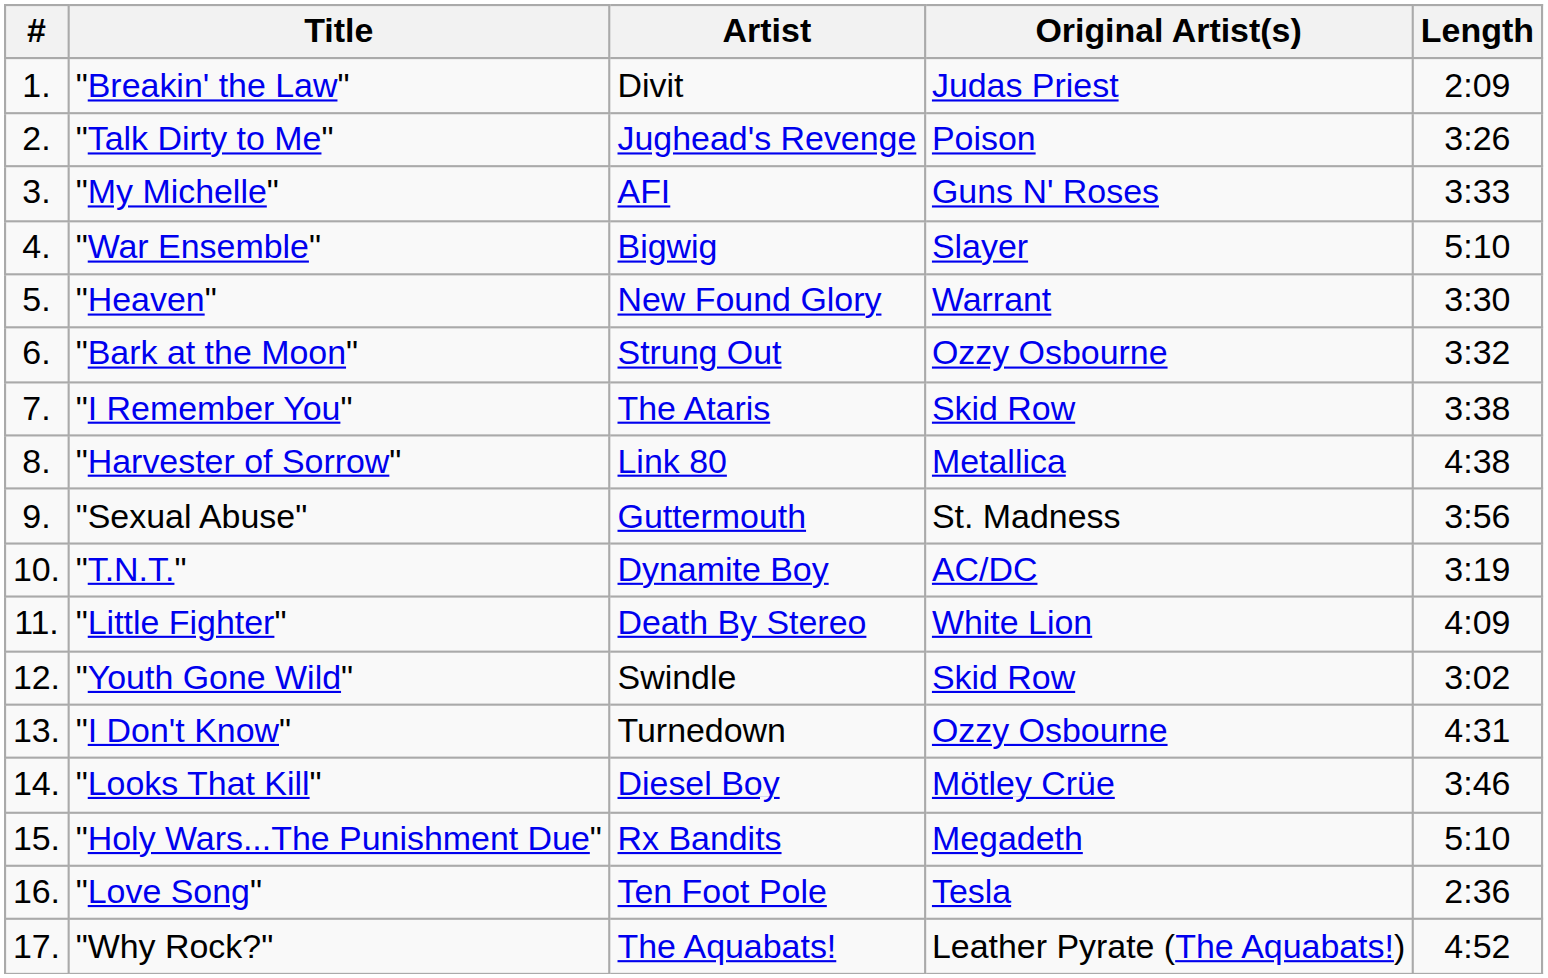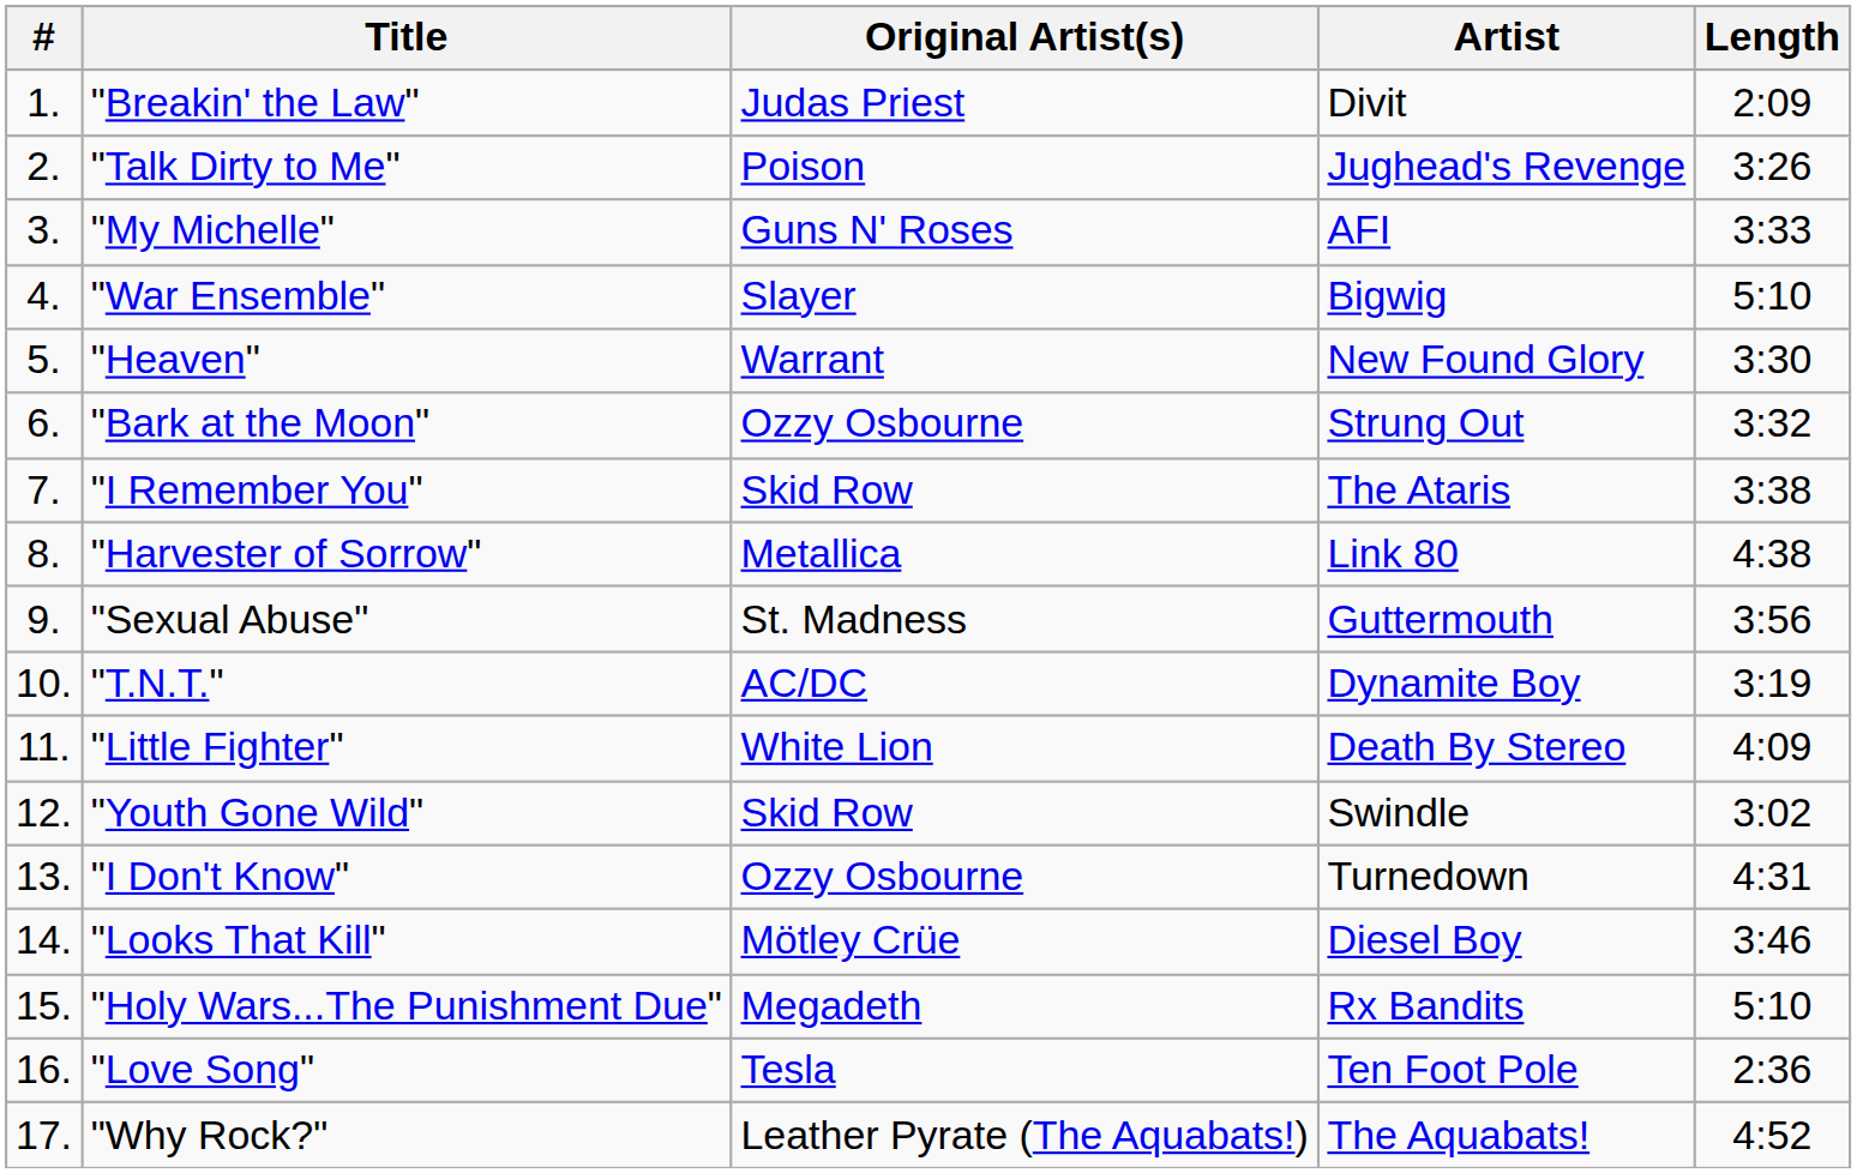columns swapped: Artist <-> Original Artist(s)
